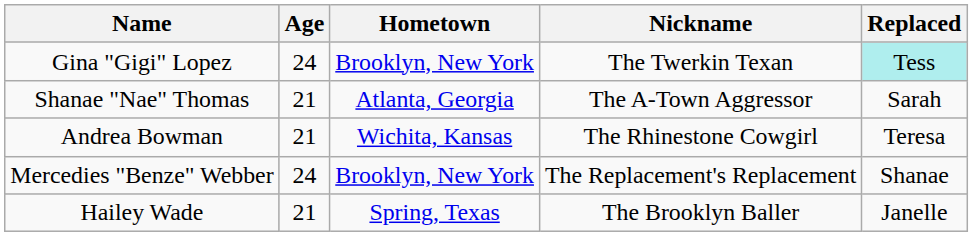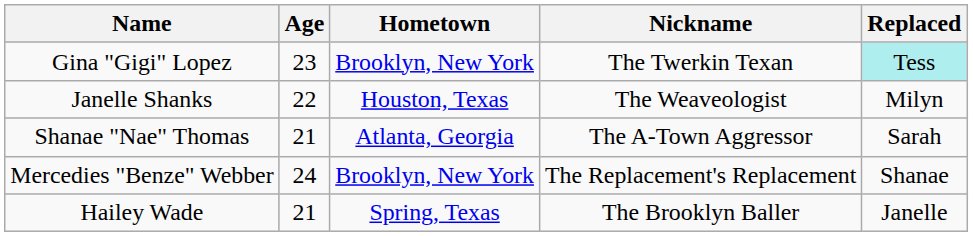Gina "Gigi" Lopez | Age: 24 -> 23
+ row: Janelle Shanks | 22 | Houston, Texas | The Weaveologist | Milyn
- row: Andrea Bowman | 21 | Wichita, Kansas | The Rhinestone Cowgirl | Teresa
